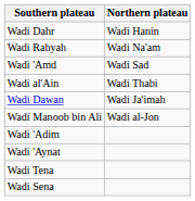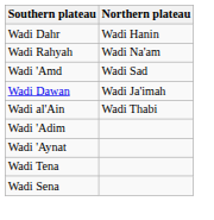rows swapped: Wadi Dawan <-> Wadi al'Ain
- row: Wadi Manoob bin Ali | Wadi al-Jon
